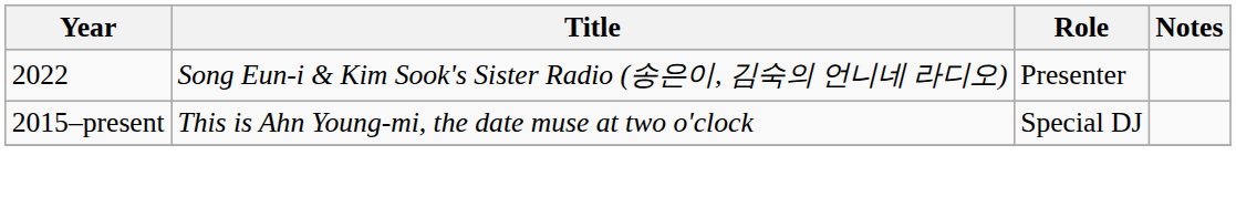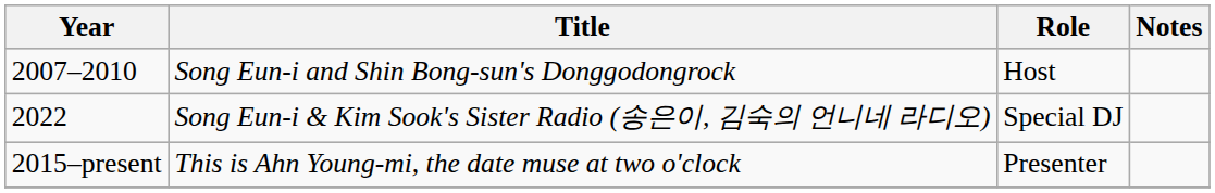+ row: 2007–2010 | Song Eun-i and Shin Bong-sun's Donggodongrock | Host
Song Eun-i & Kim Sook's Sister Radio (송은이, 김숙의 언니네 라디오) | Role: Presenter -> Special DJ
This is Ahn Young-mi, the date muse at two o'clock | Role: Special DJ -> Presenter
